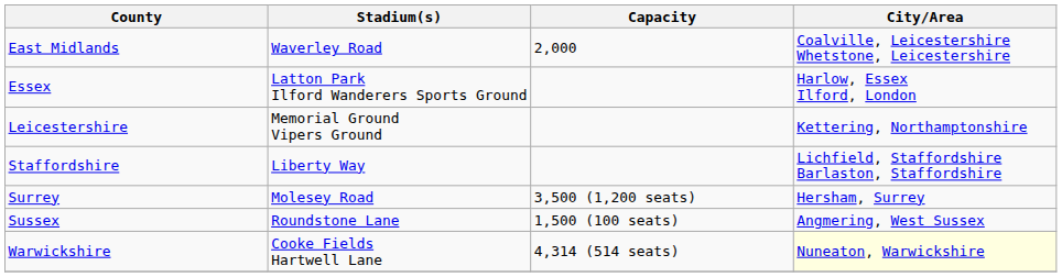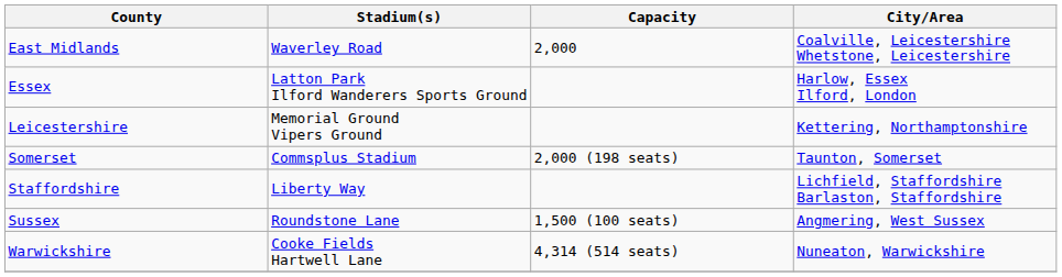+ row: Somerset | Commsplus Stadium | 2,000 (198 seats) | Taunton, Somerset
- row: Surrey | Molesey Road | 3,500 (1,200 seats) | Hersham, Surrey
Warwickshire | City/Area: lightyellow background -> no background
